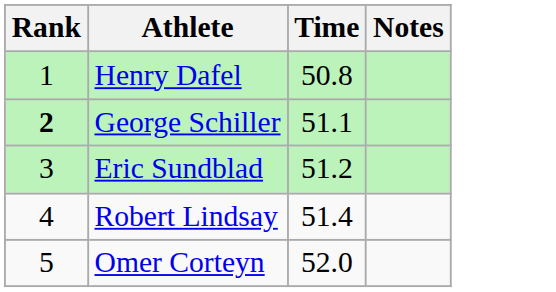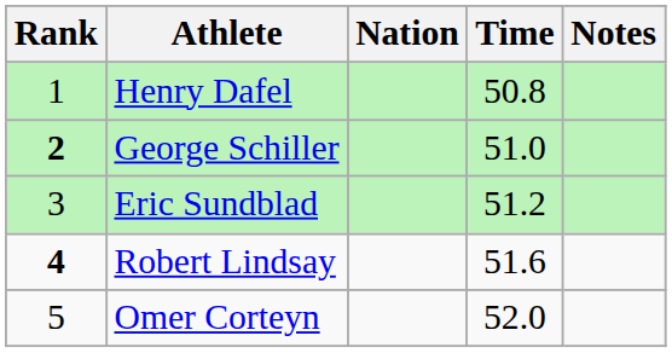+ column: Nation
George Schiller | Time: 51.1 -> 51.0
Robert Lindsay | Rank: normal -> bold
Robert Lindsay | Time: 51.4 -> 51.6
